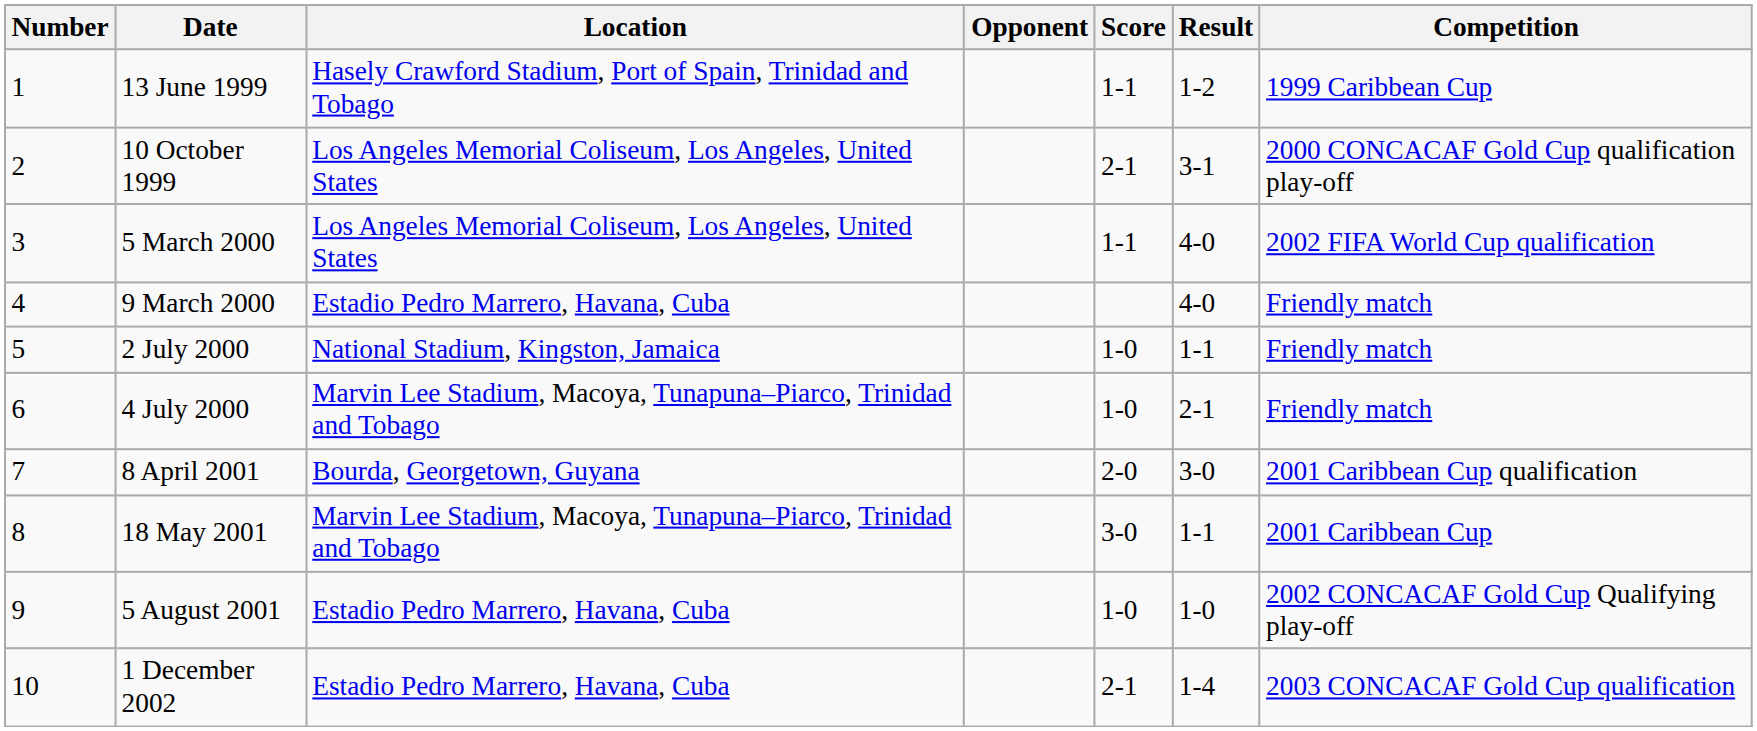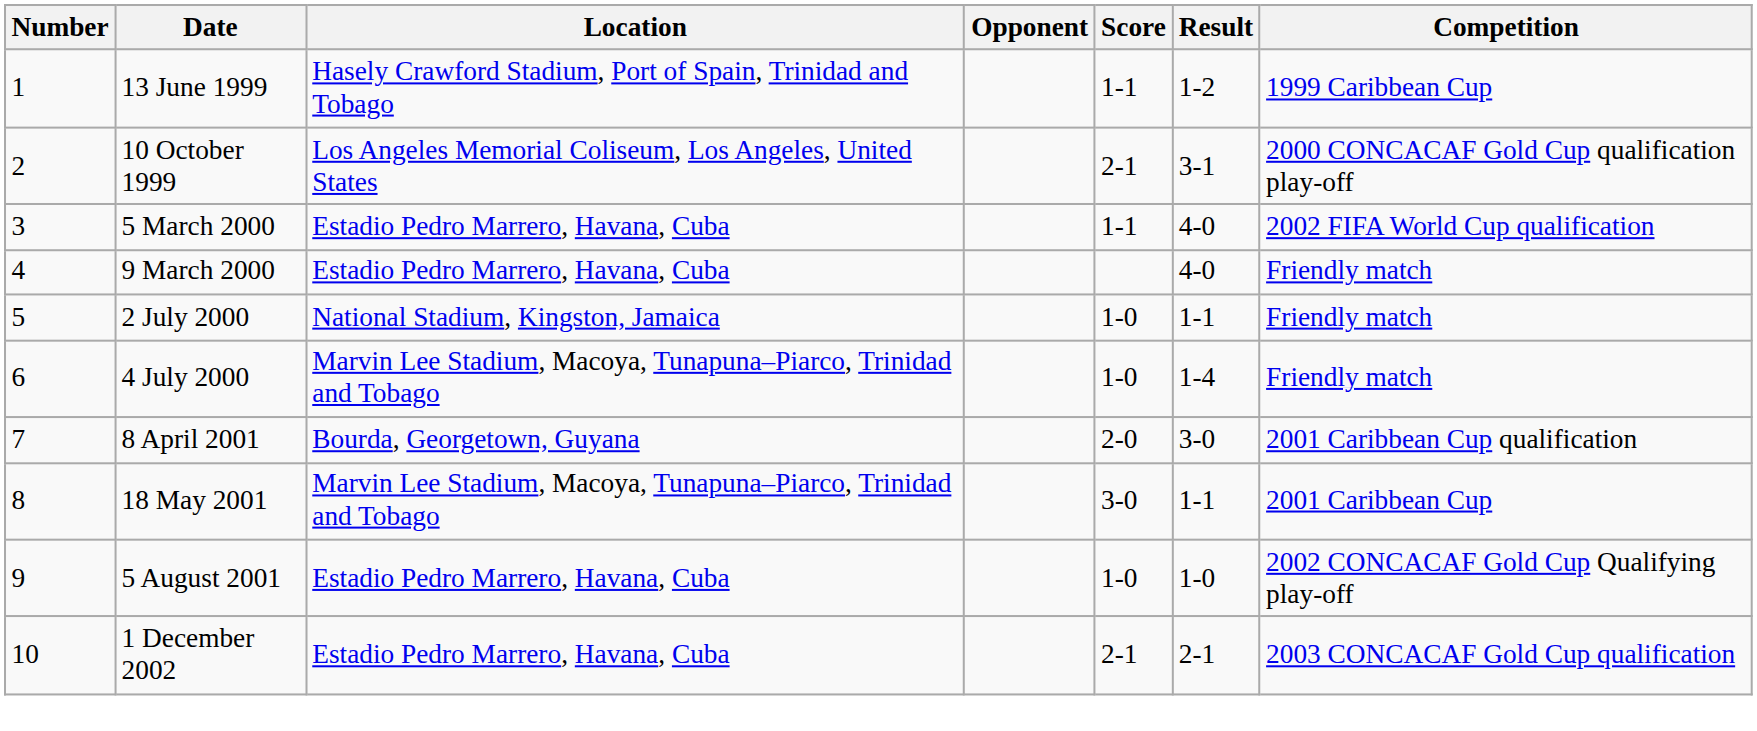5 March 2000 | Location: Los Angeles Memorial Coliseum, Los Angeles, United States -> Estadio Pedro Marrero, Havana, Cuba
4 July 2000 | Result: 2-1 -> 1-4
1 December 2002 | Result: 1-4 -> 2-1
